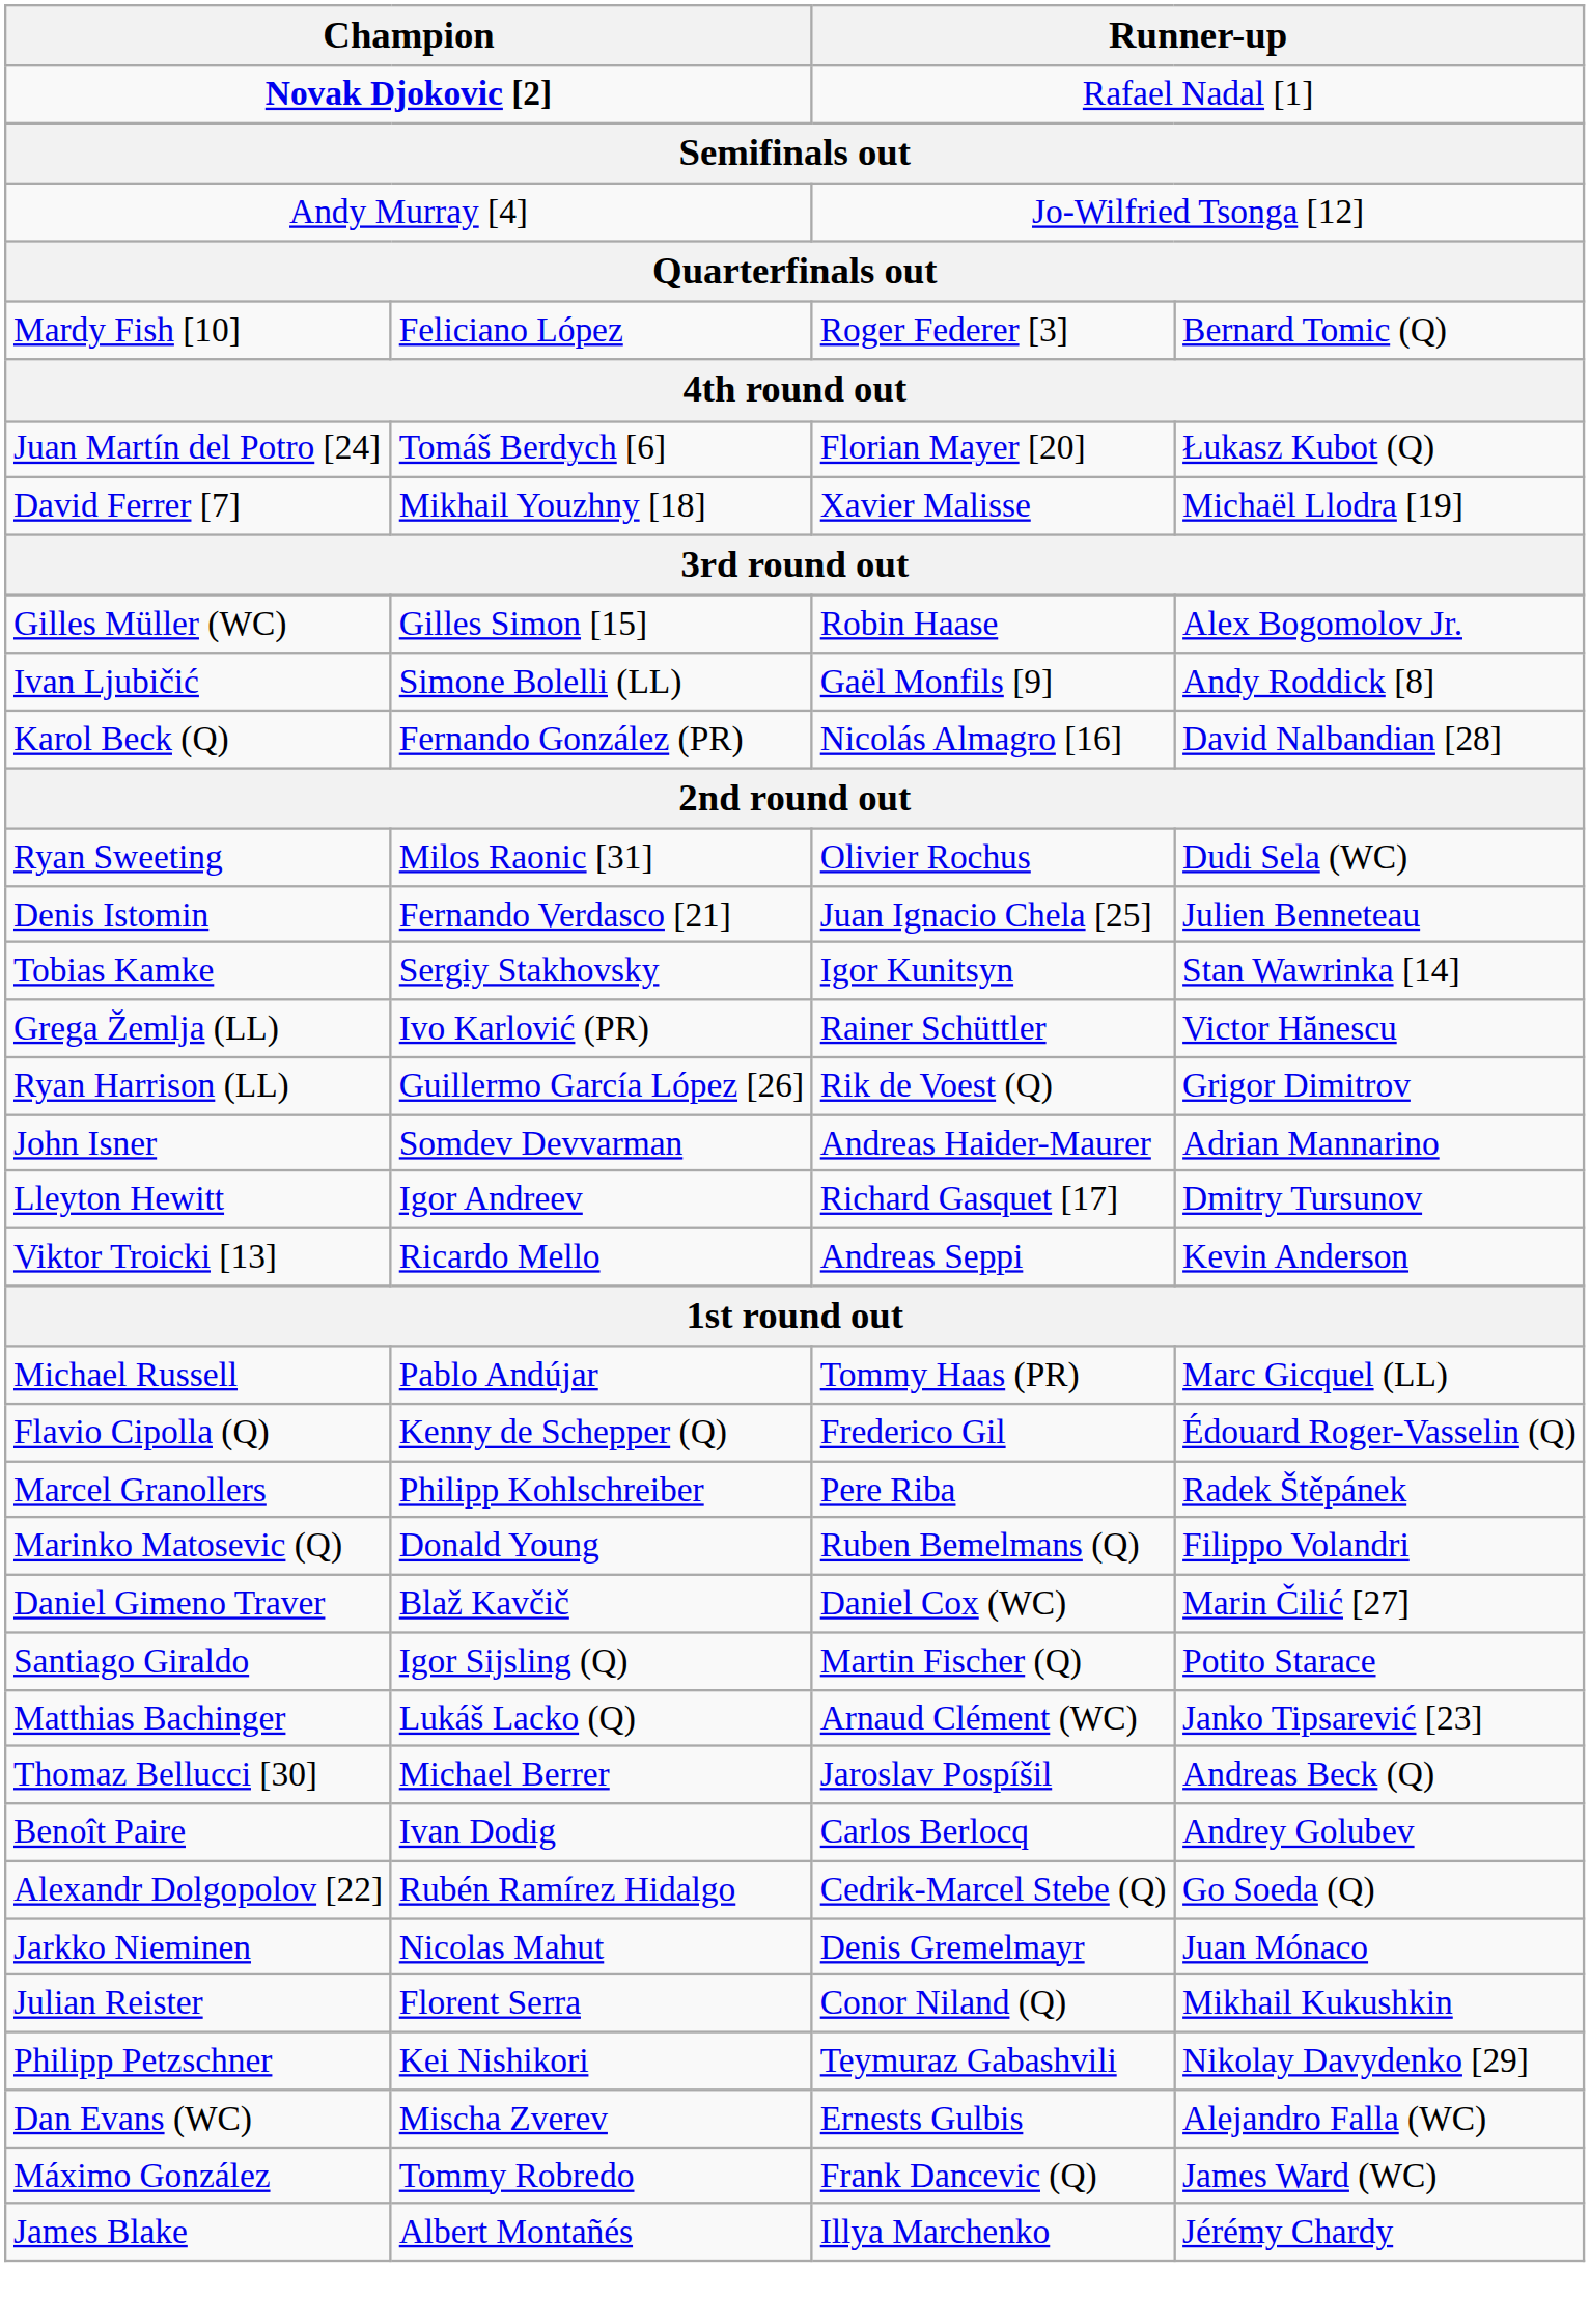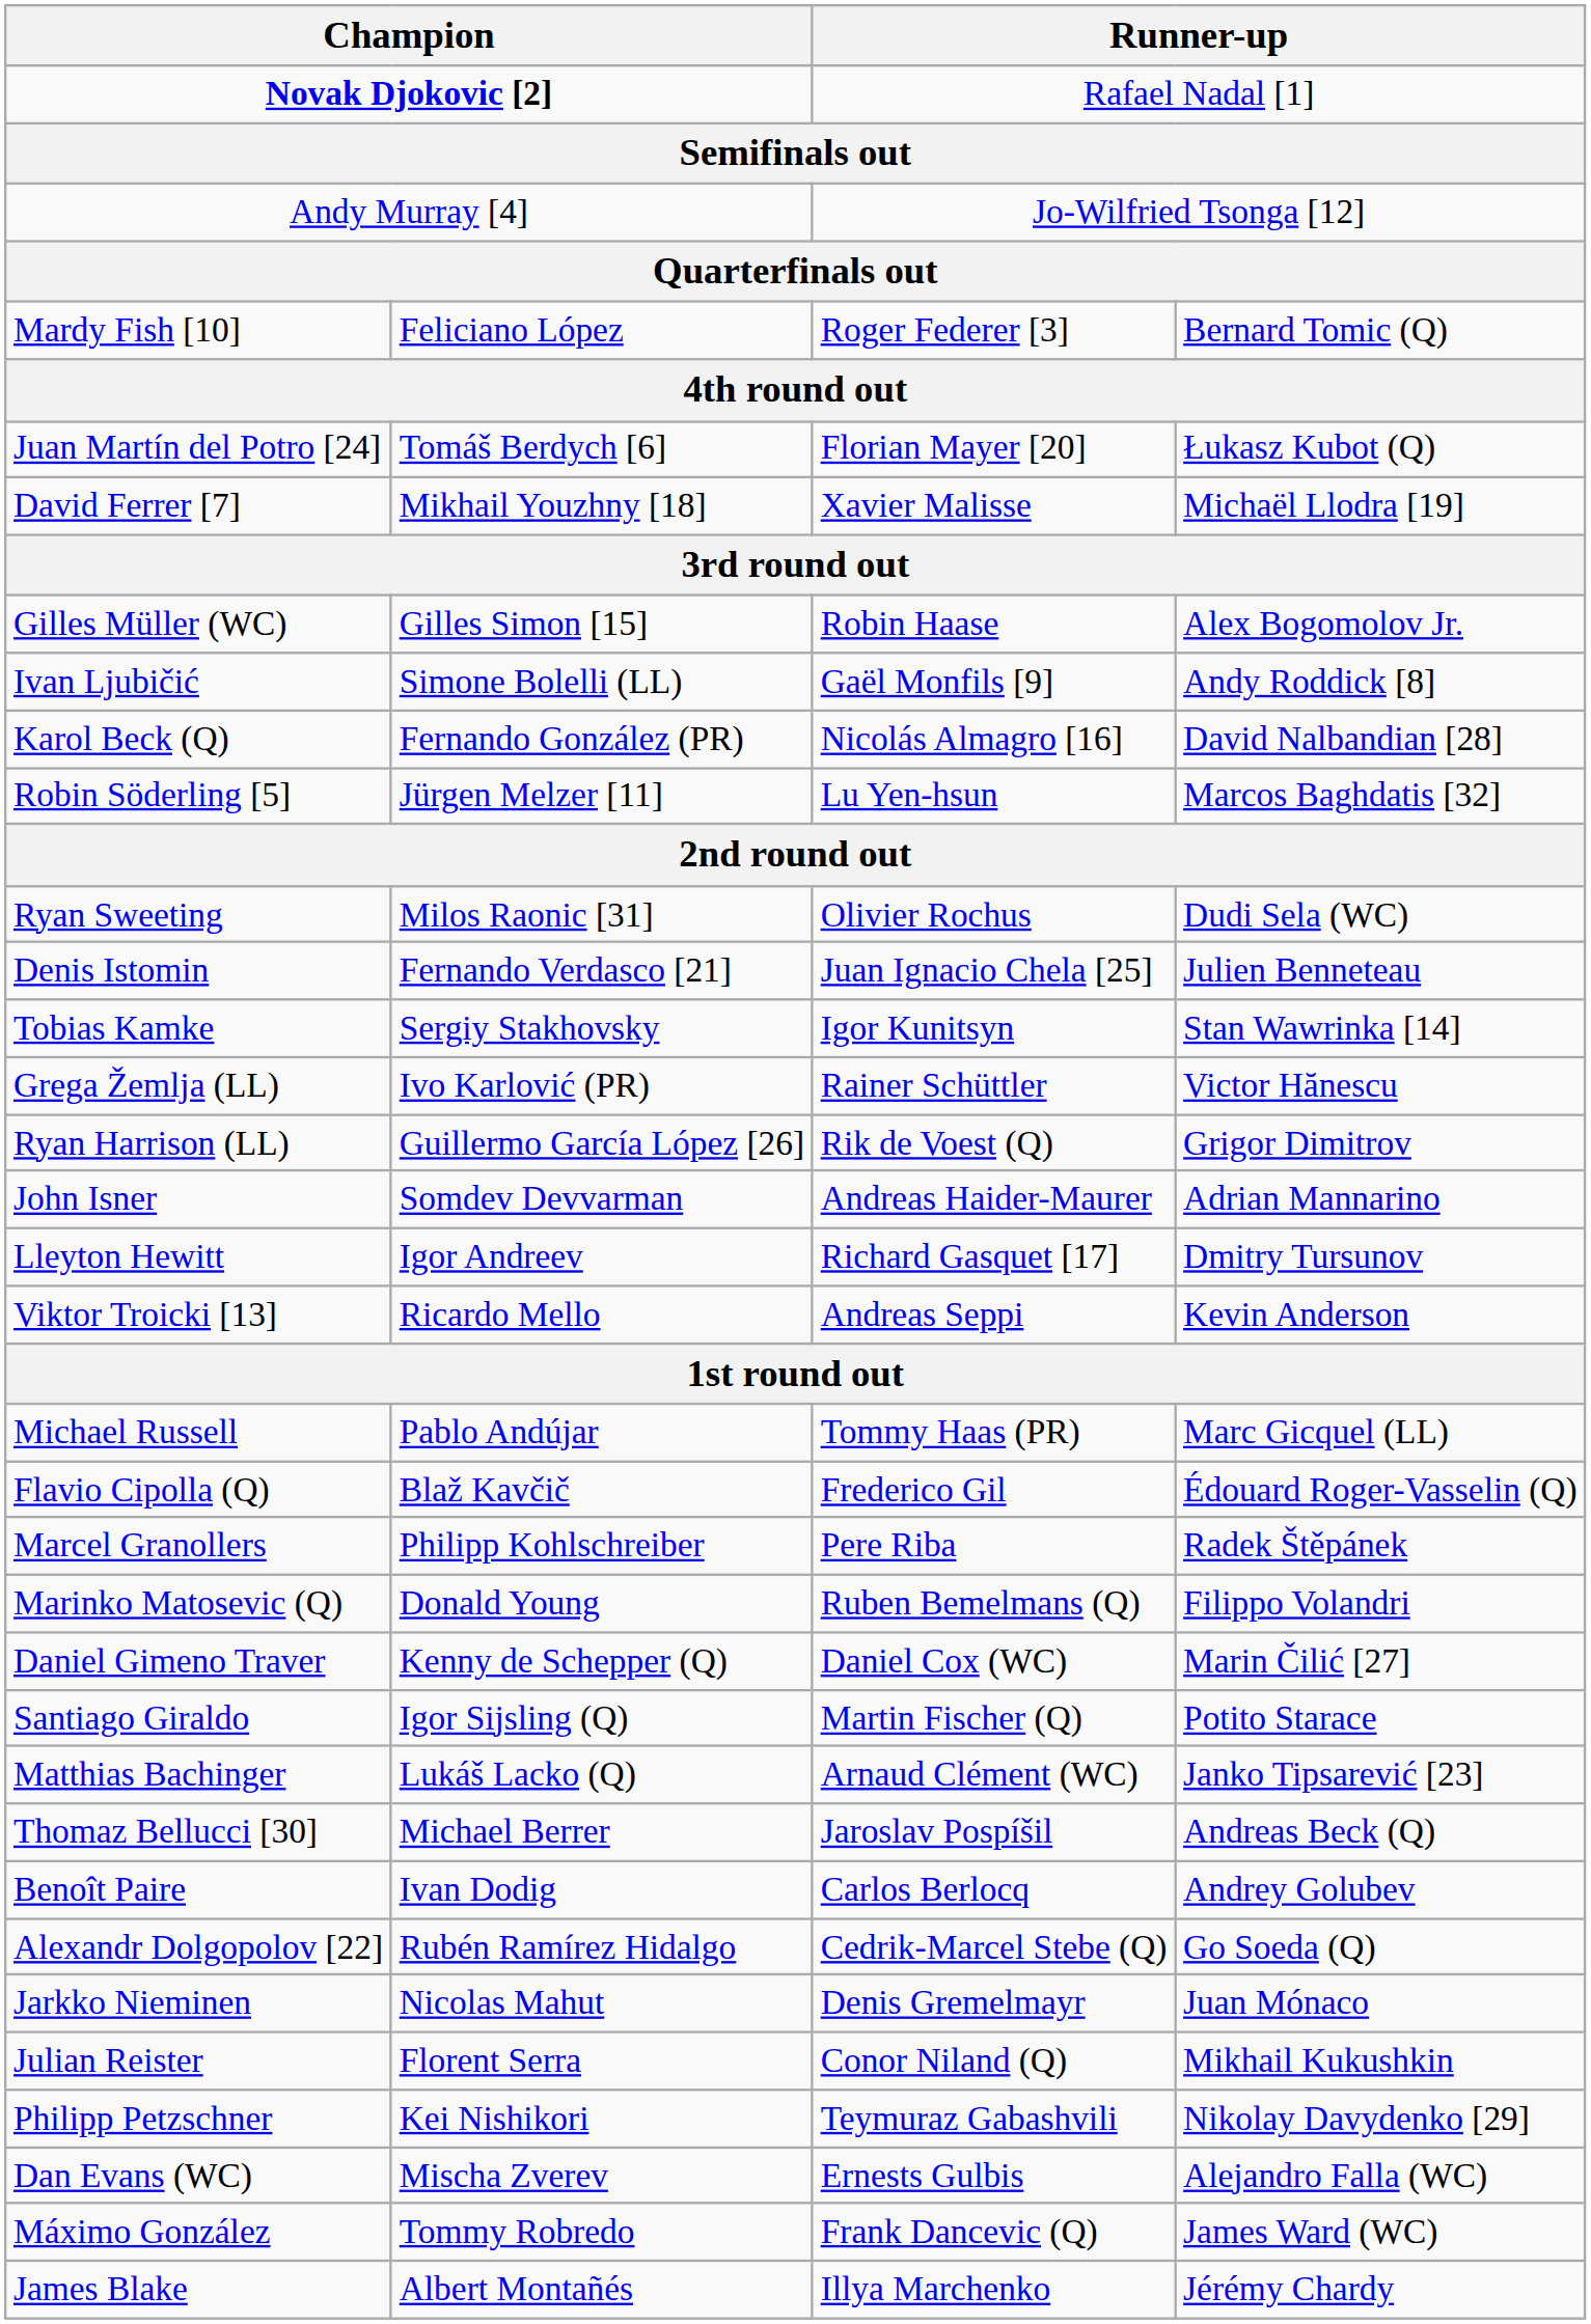+ row: Robin Söderling [5] | Jürgen Melzer [11] | Lu Yen-hsun | Marcos Baghdatis [32]
Flavio Cipolla (Q) | column 2: Kenny de Schepper (Q) -> Blaž Kavčič
Daniel Gimeno Traver | column 2: Blaž Kavčič -> Kenny de Schepper (Q)
